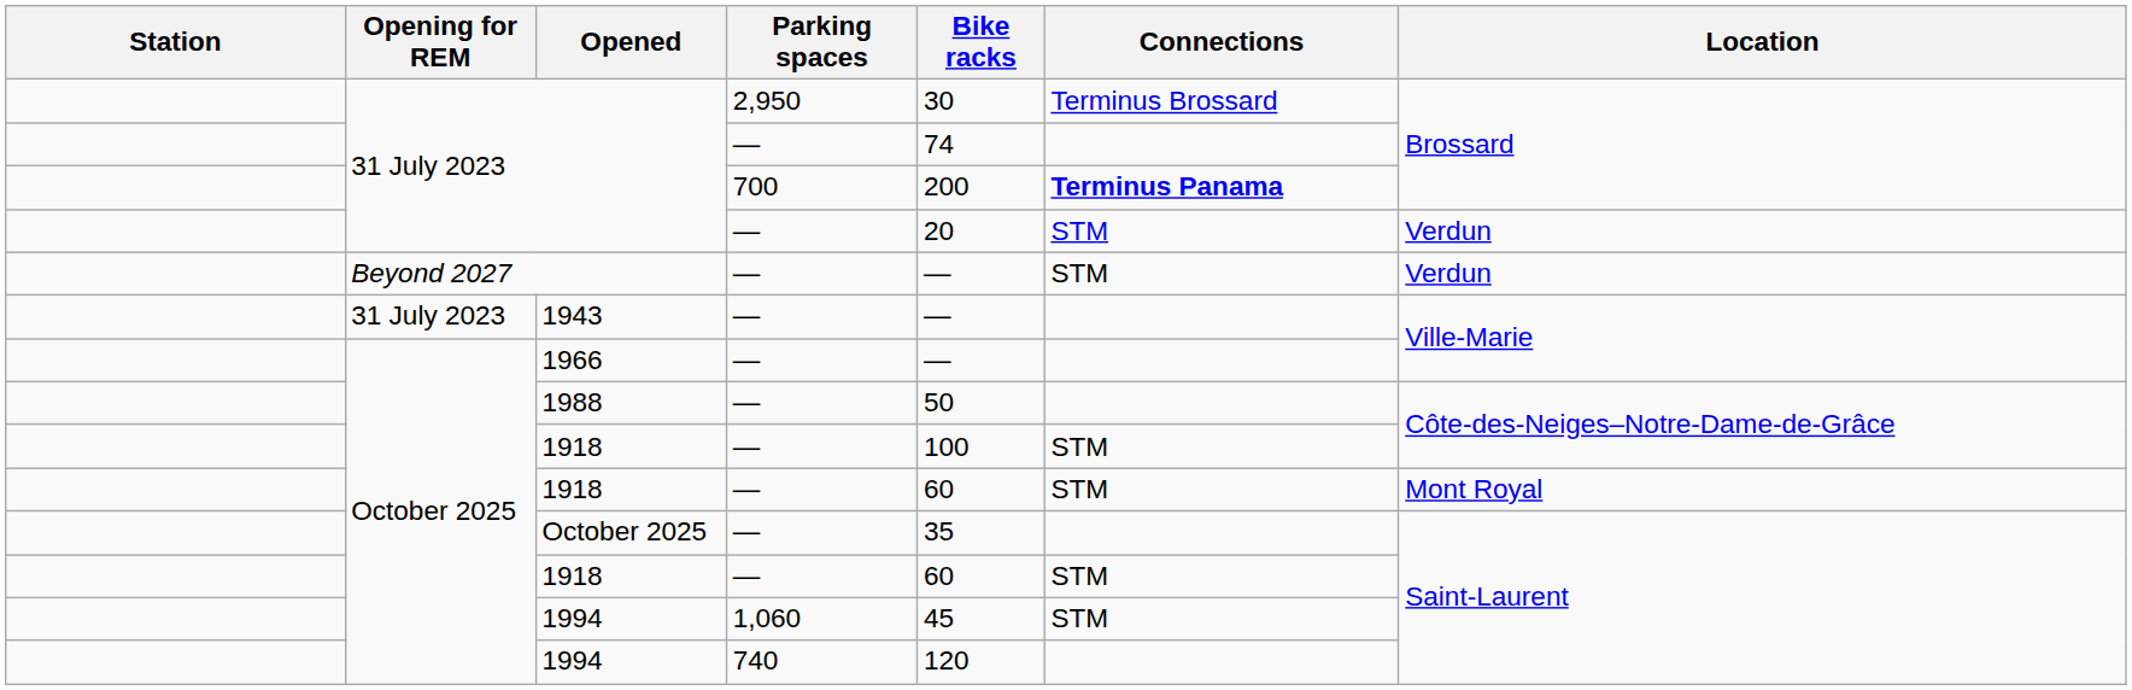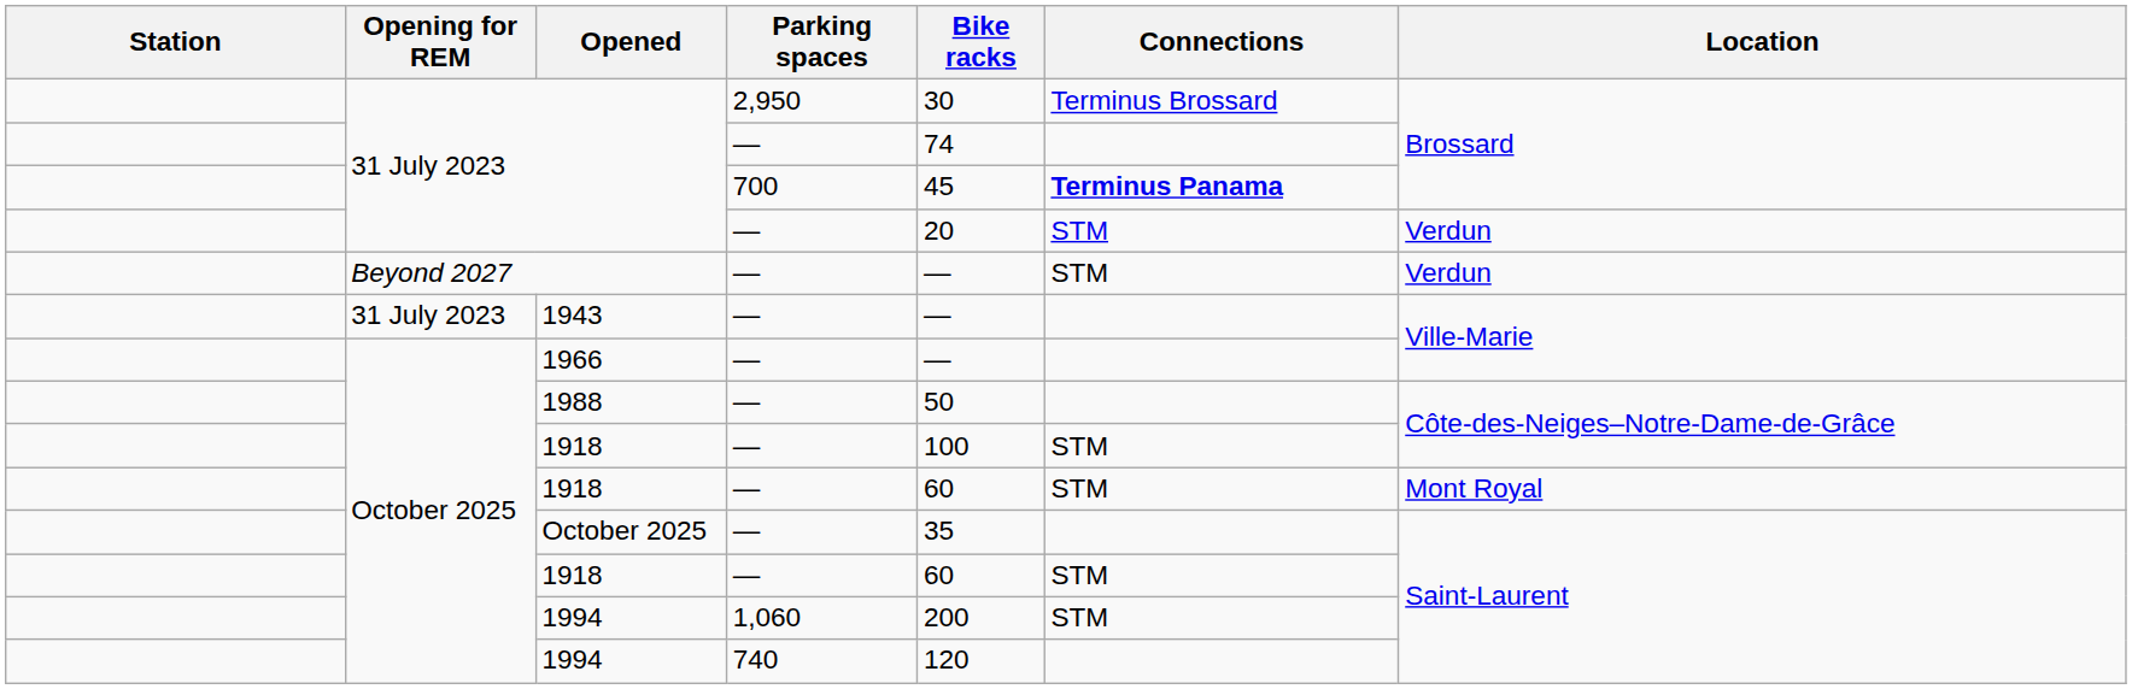31 July 2023 / 700 | Bike racks: 200 -> 45
1994 / 1,060 | Bike racks: 45 -> 200
